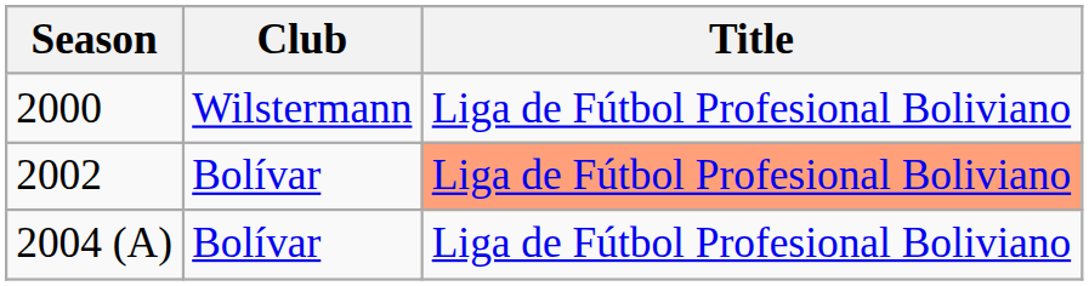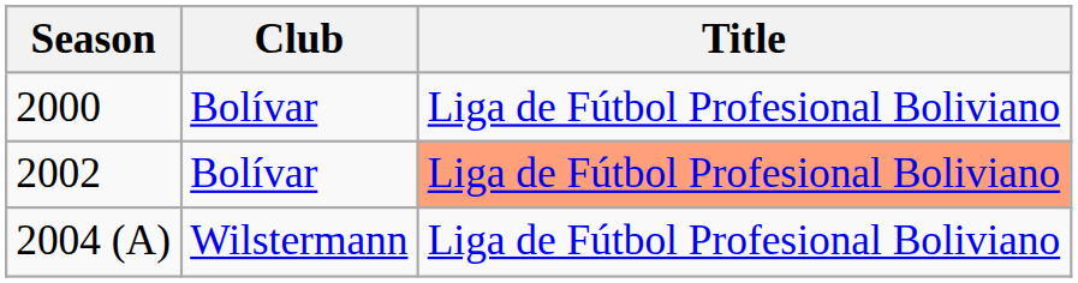2000 | Club: Wilstermann -> Bolívar
2004 (A) | Club: Bolívar -> Wilstermann
